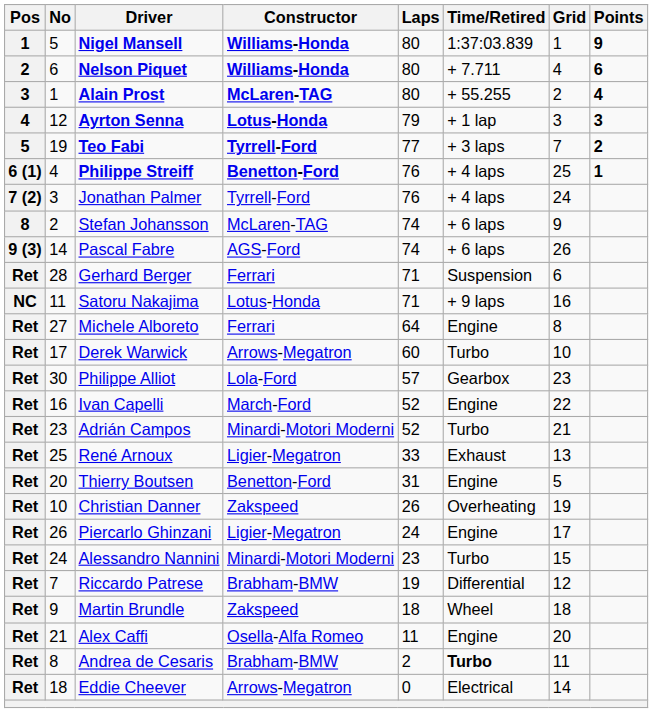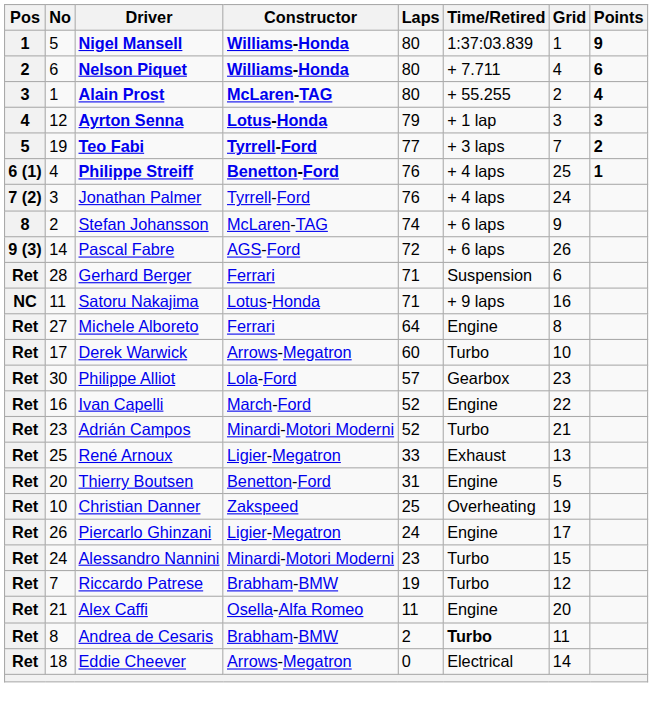Pascal Fabre | Laps: 74 -> 72
Christian Danner | Laps: 26 -> 25
Riccardo Patrese | Time/Retired: Differential -> Turbo
- row: Ret | 9 | Martin Brundle | Zakspeed | 18 | Wheel | 18
